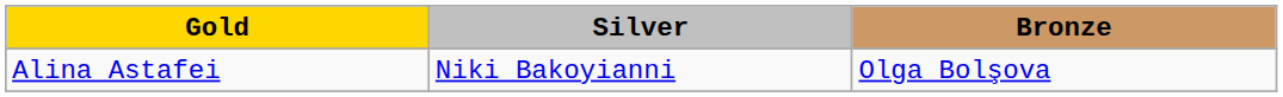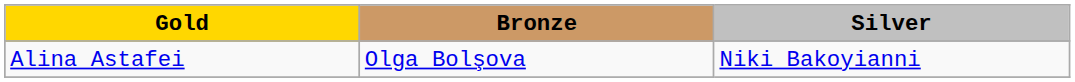columns swapped: Silver <-> Bronze
